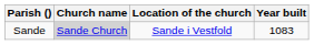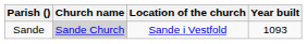Sande | Year built: 1083 -> 1093
